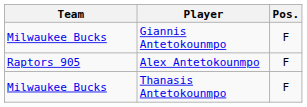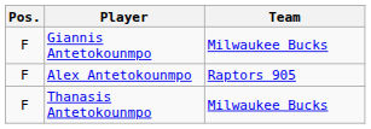columns swapped: Pos. <-> Team
